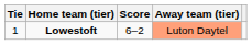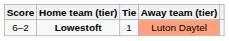columns swapped: Tie <-> Score
